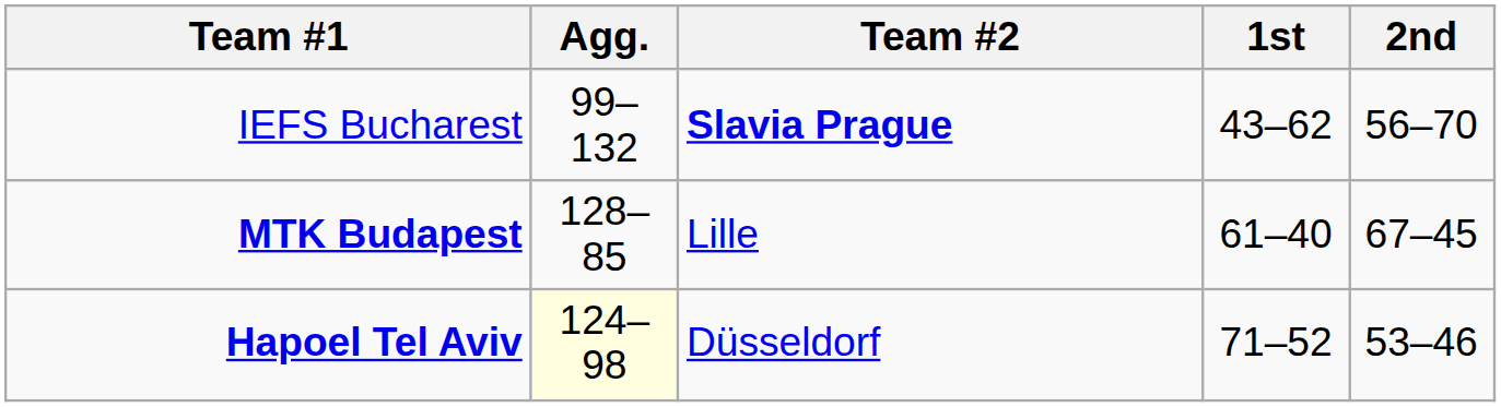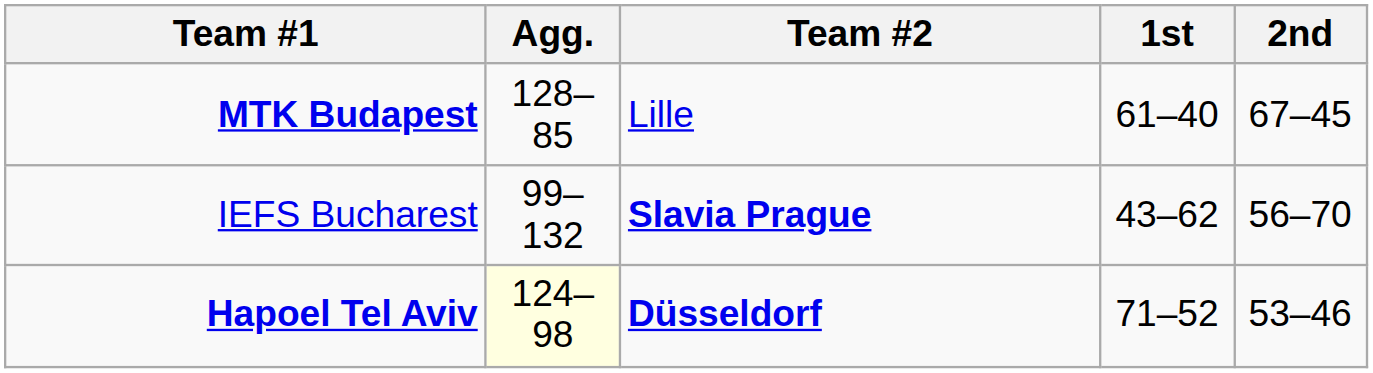rows swapped: IEFS Bucharest <-> MTK Budapest
Hapoel Tel Aviv | Team #2: normal -> bold
